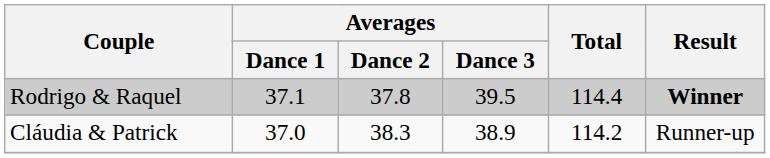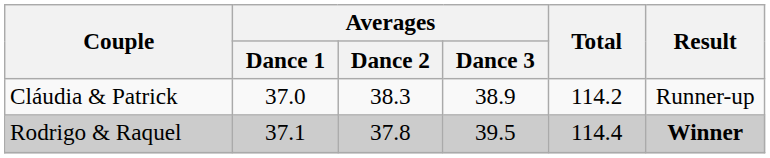rows swapped: Rodrigo & Raquel <-> Cláudia & Patrick
